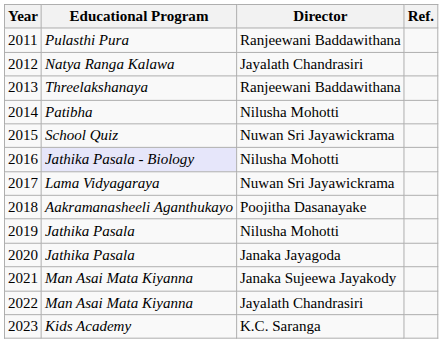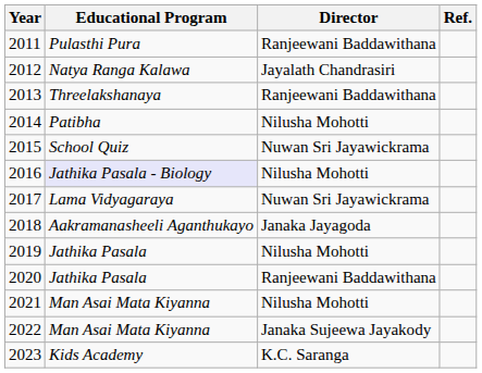2018 | Director: Poojitha Dasanayake -> Janaka Jayagoda
2020 | Director: Janaka Jayagoda -> Ranjeewani Baddawithana
2021 | Director: Janaka Sujeewa Jayakody -> Nilusha Mohotti
2022 | Director: Jayalath Chandrasiri -> Janaka Sujeewa Jayakody
